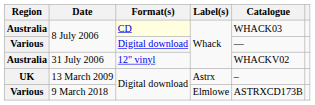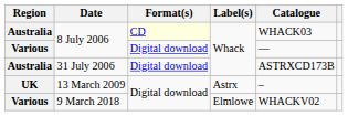31 July 2006 | Format(s): 12" vinyl -> Digital download
31 July 2006 | Catalogue: WHACKV02 -> ASTRXCD173B
9 March 2018 | Catalogue: ASTRXCD173B -> WHACKV02
